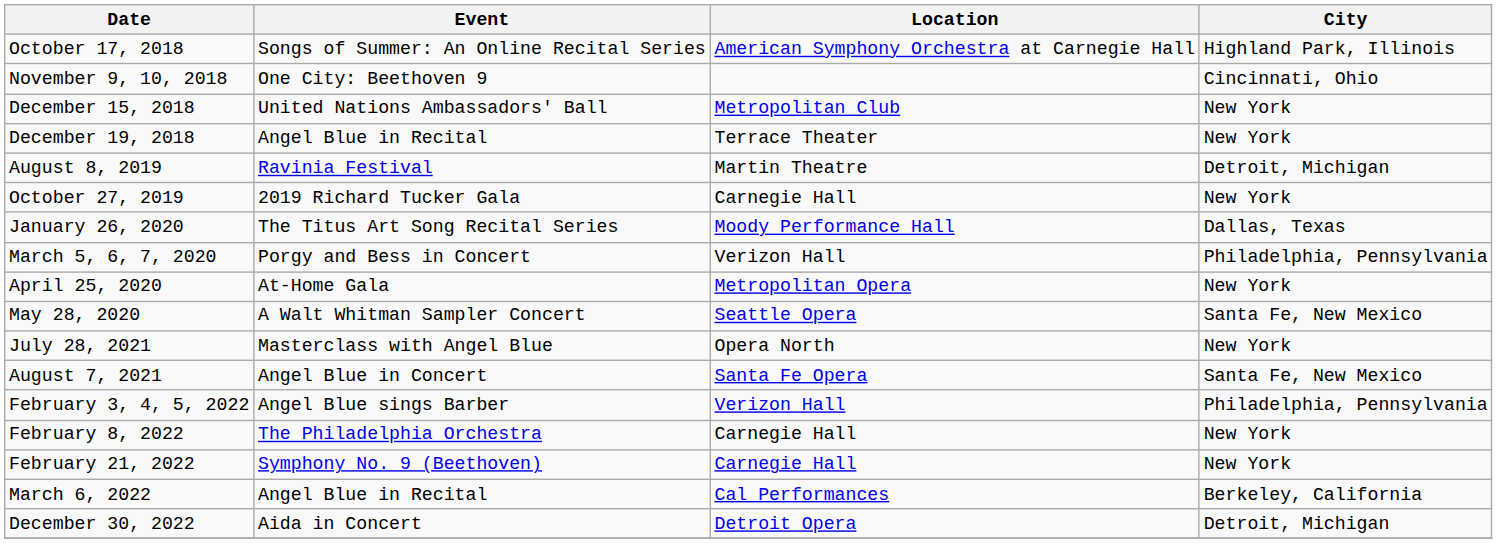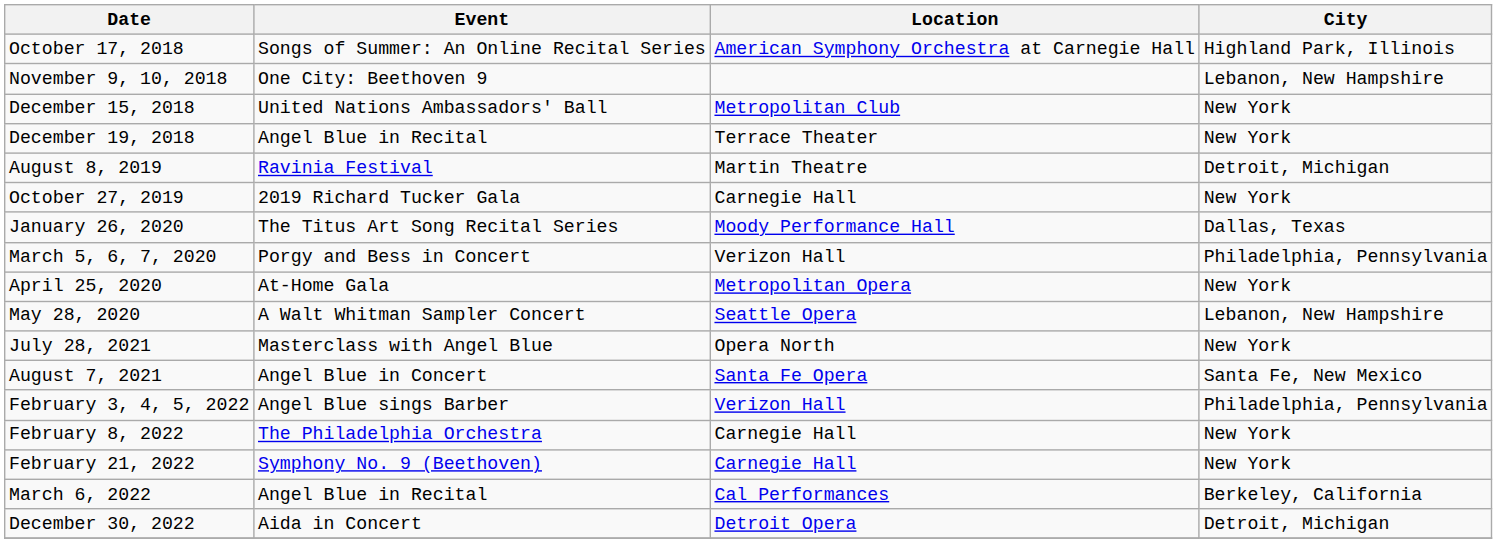November 9, 10, 2018 | City: Cincinnati, Ohio -> Lebanon, New Hampshire
May 28, 2020 | City: Santa Fe, New Mexico -> Lebanon, New Hampshire
